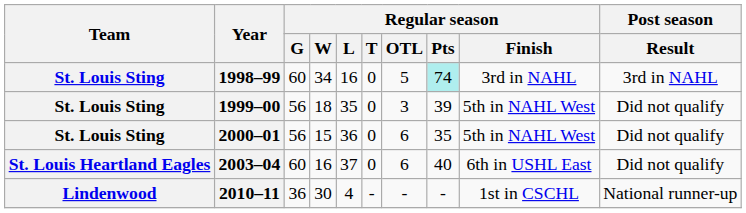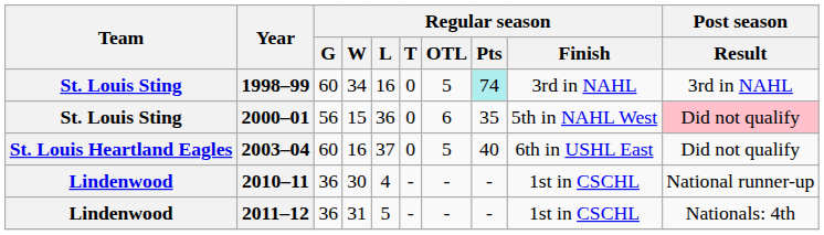- row: St. Louis Sting | 1999–00 | 56 | 18 | 35 | 0 | 3 | 39 | 5th in NAHL West | Did not qualify
2000–01 | Post season / Result: no background -> pink background
2003–04 | Regular season / OTL: 6 -> 5
+ row: Lindenwood | 2011–12 | 36 | 31 | 5 | - | - | - | 1st in CSCHL | Nationals: 4th
